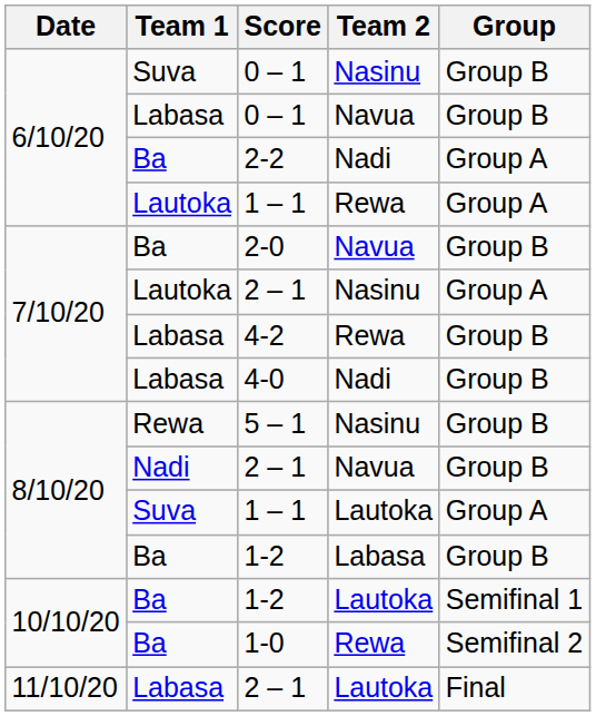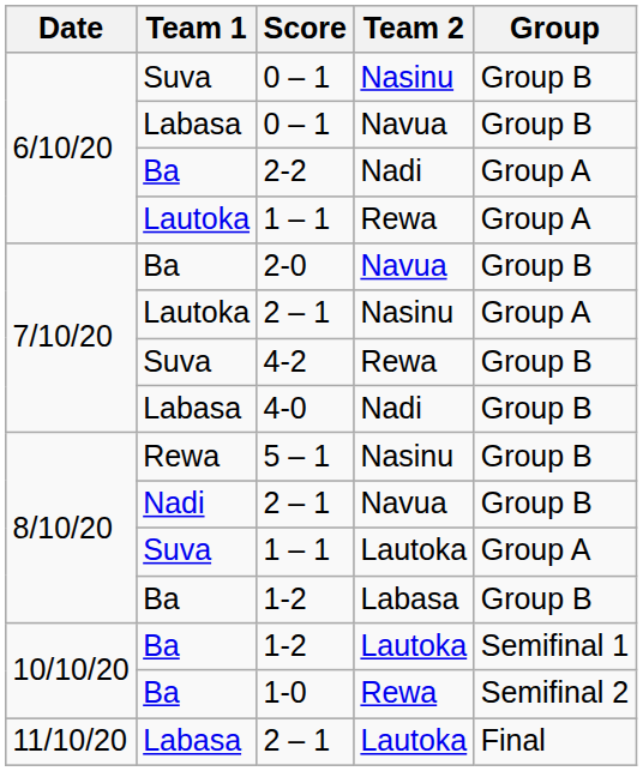4-2 | Team 1: Labasa -> Suva
